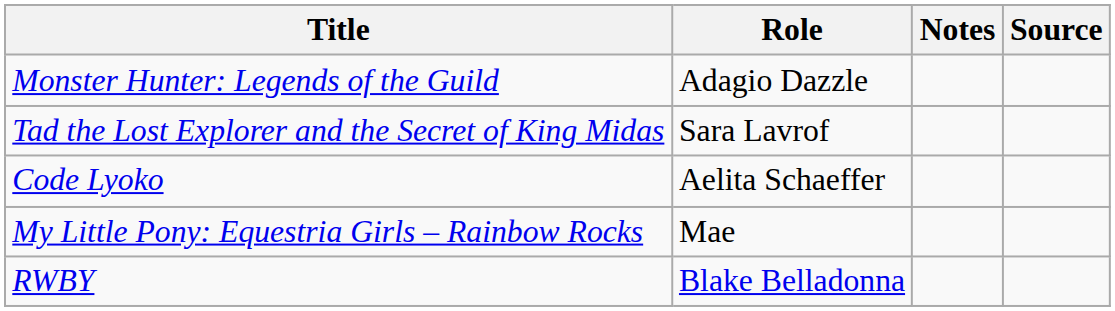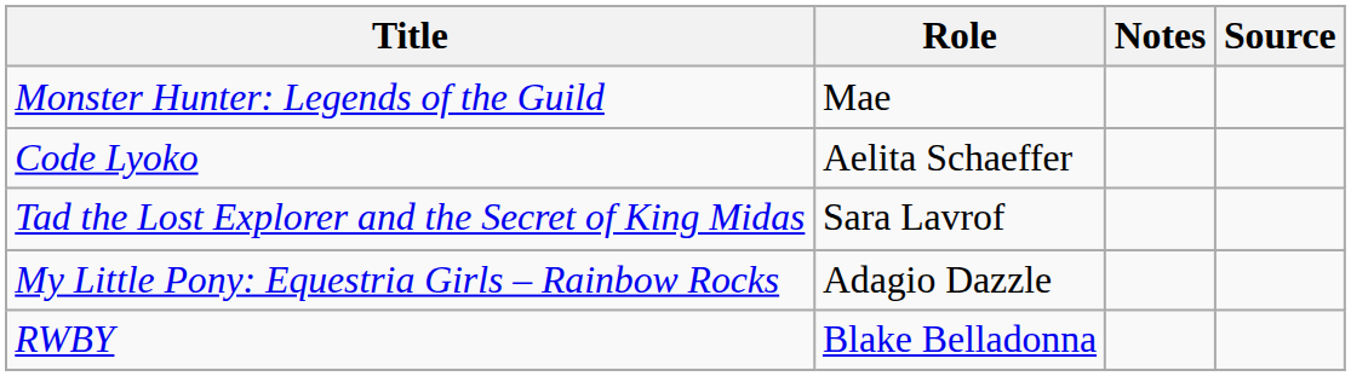Monster Hunter: Legends of the Guild | Role: Adagio Dazzle -> Mae
rows swapped: Tad the Lost Explorer and the Secret of King Midas <-> Code Lyoko
My Little Pony: Equestria Girls – Rainbow Rocks | Role: Mae -> Adagio Dazzle
